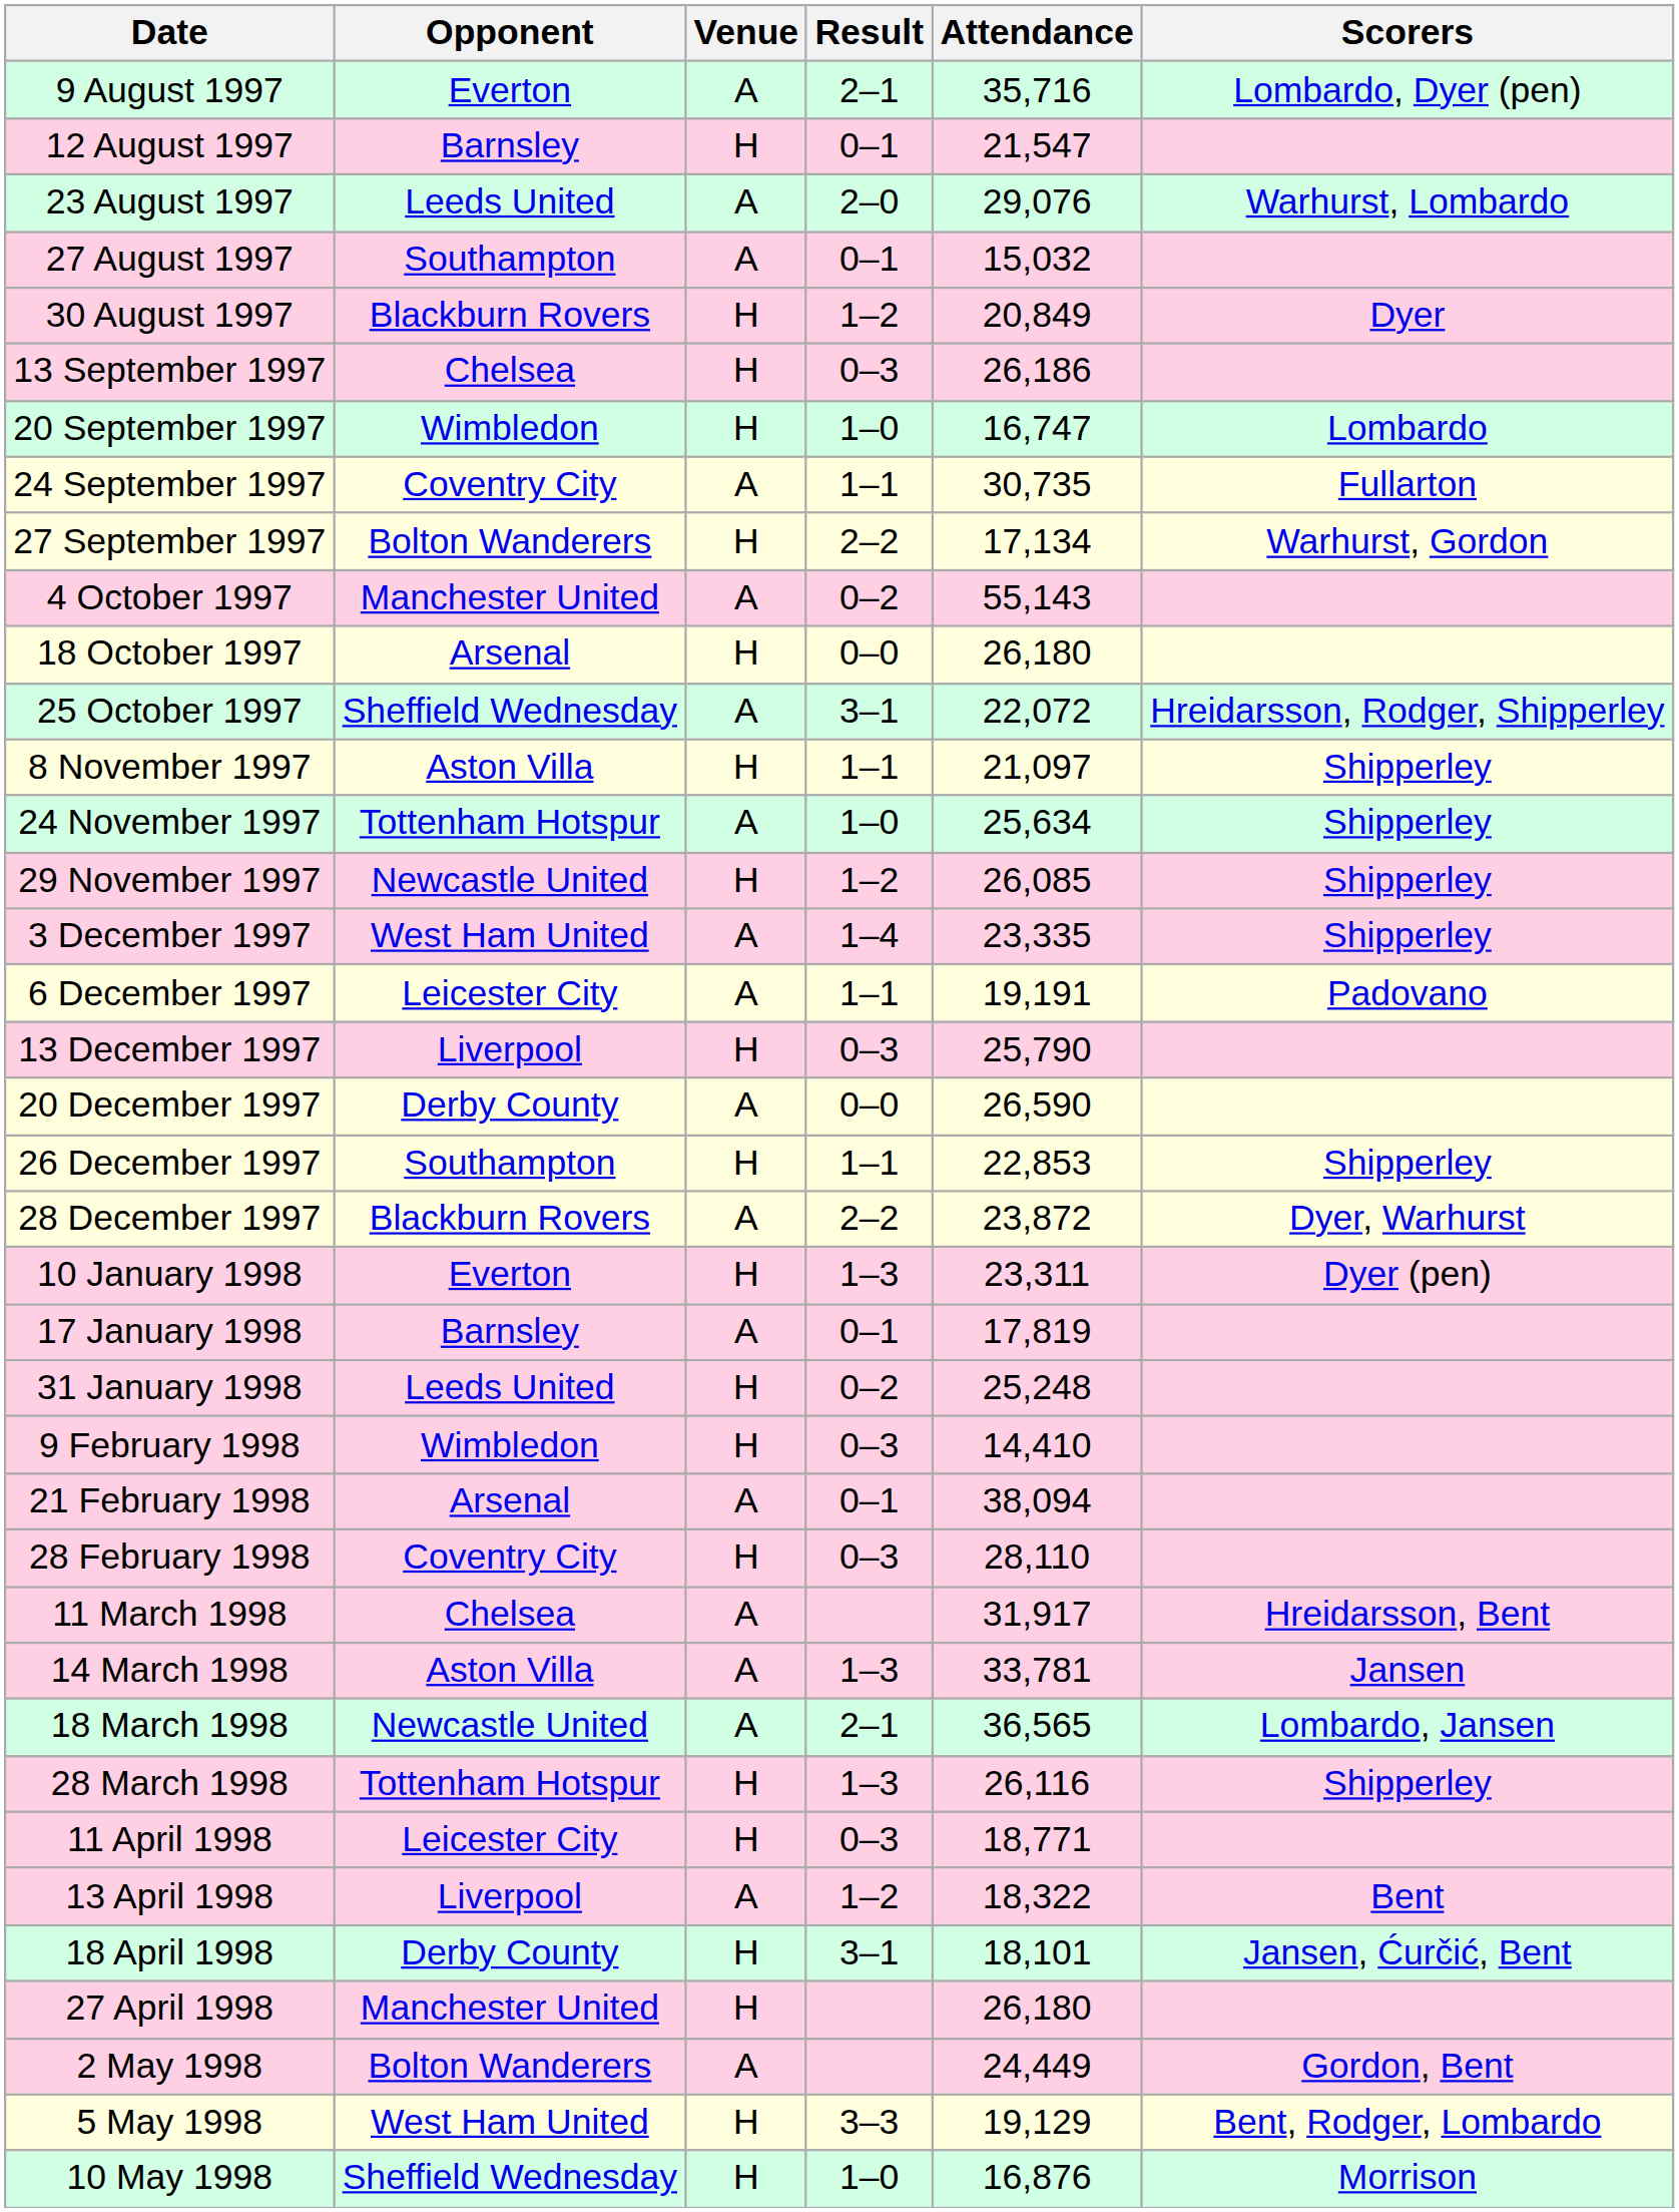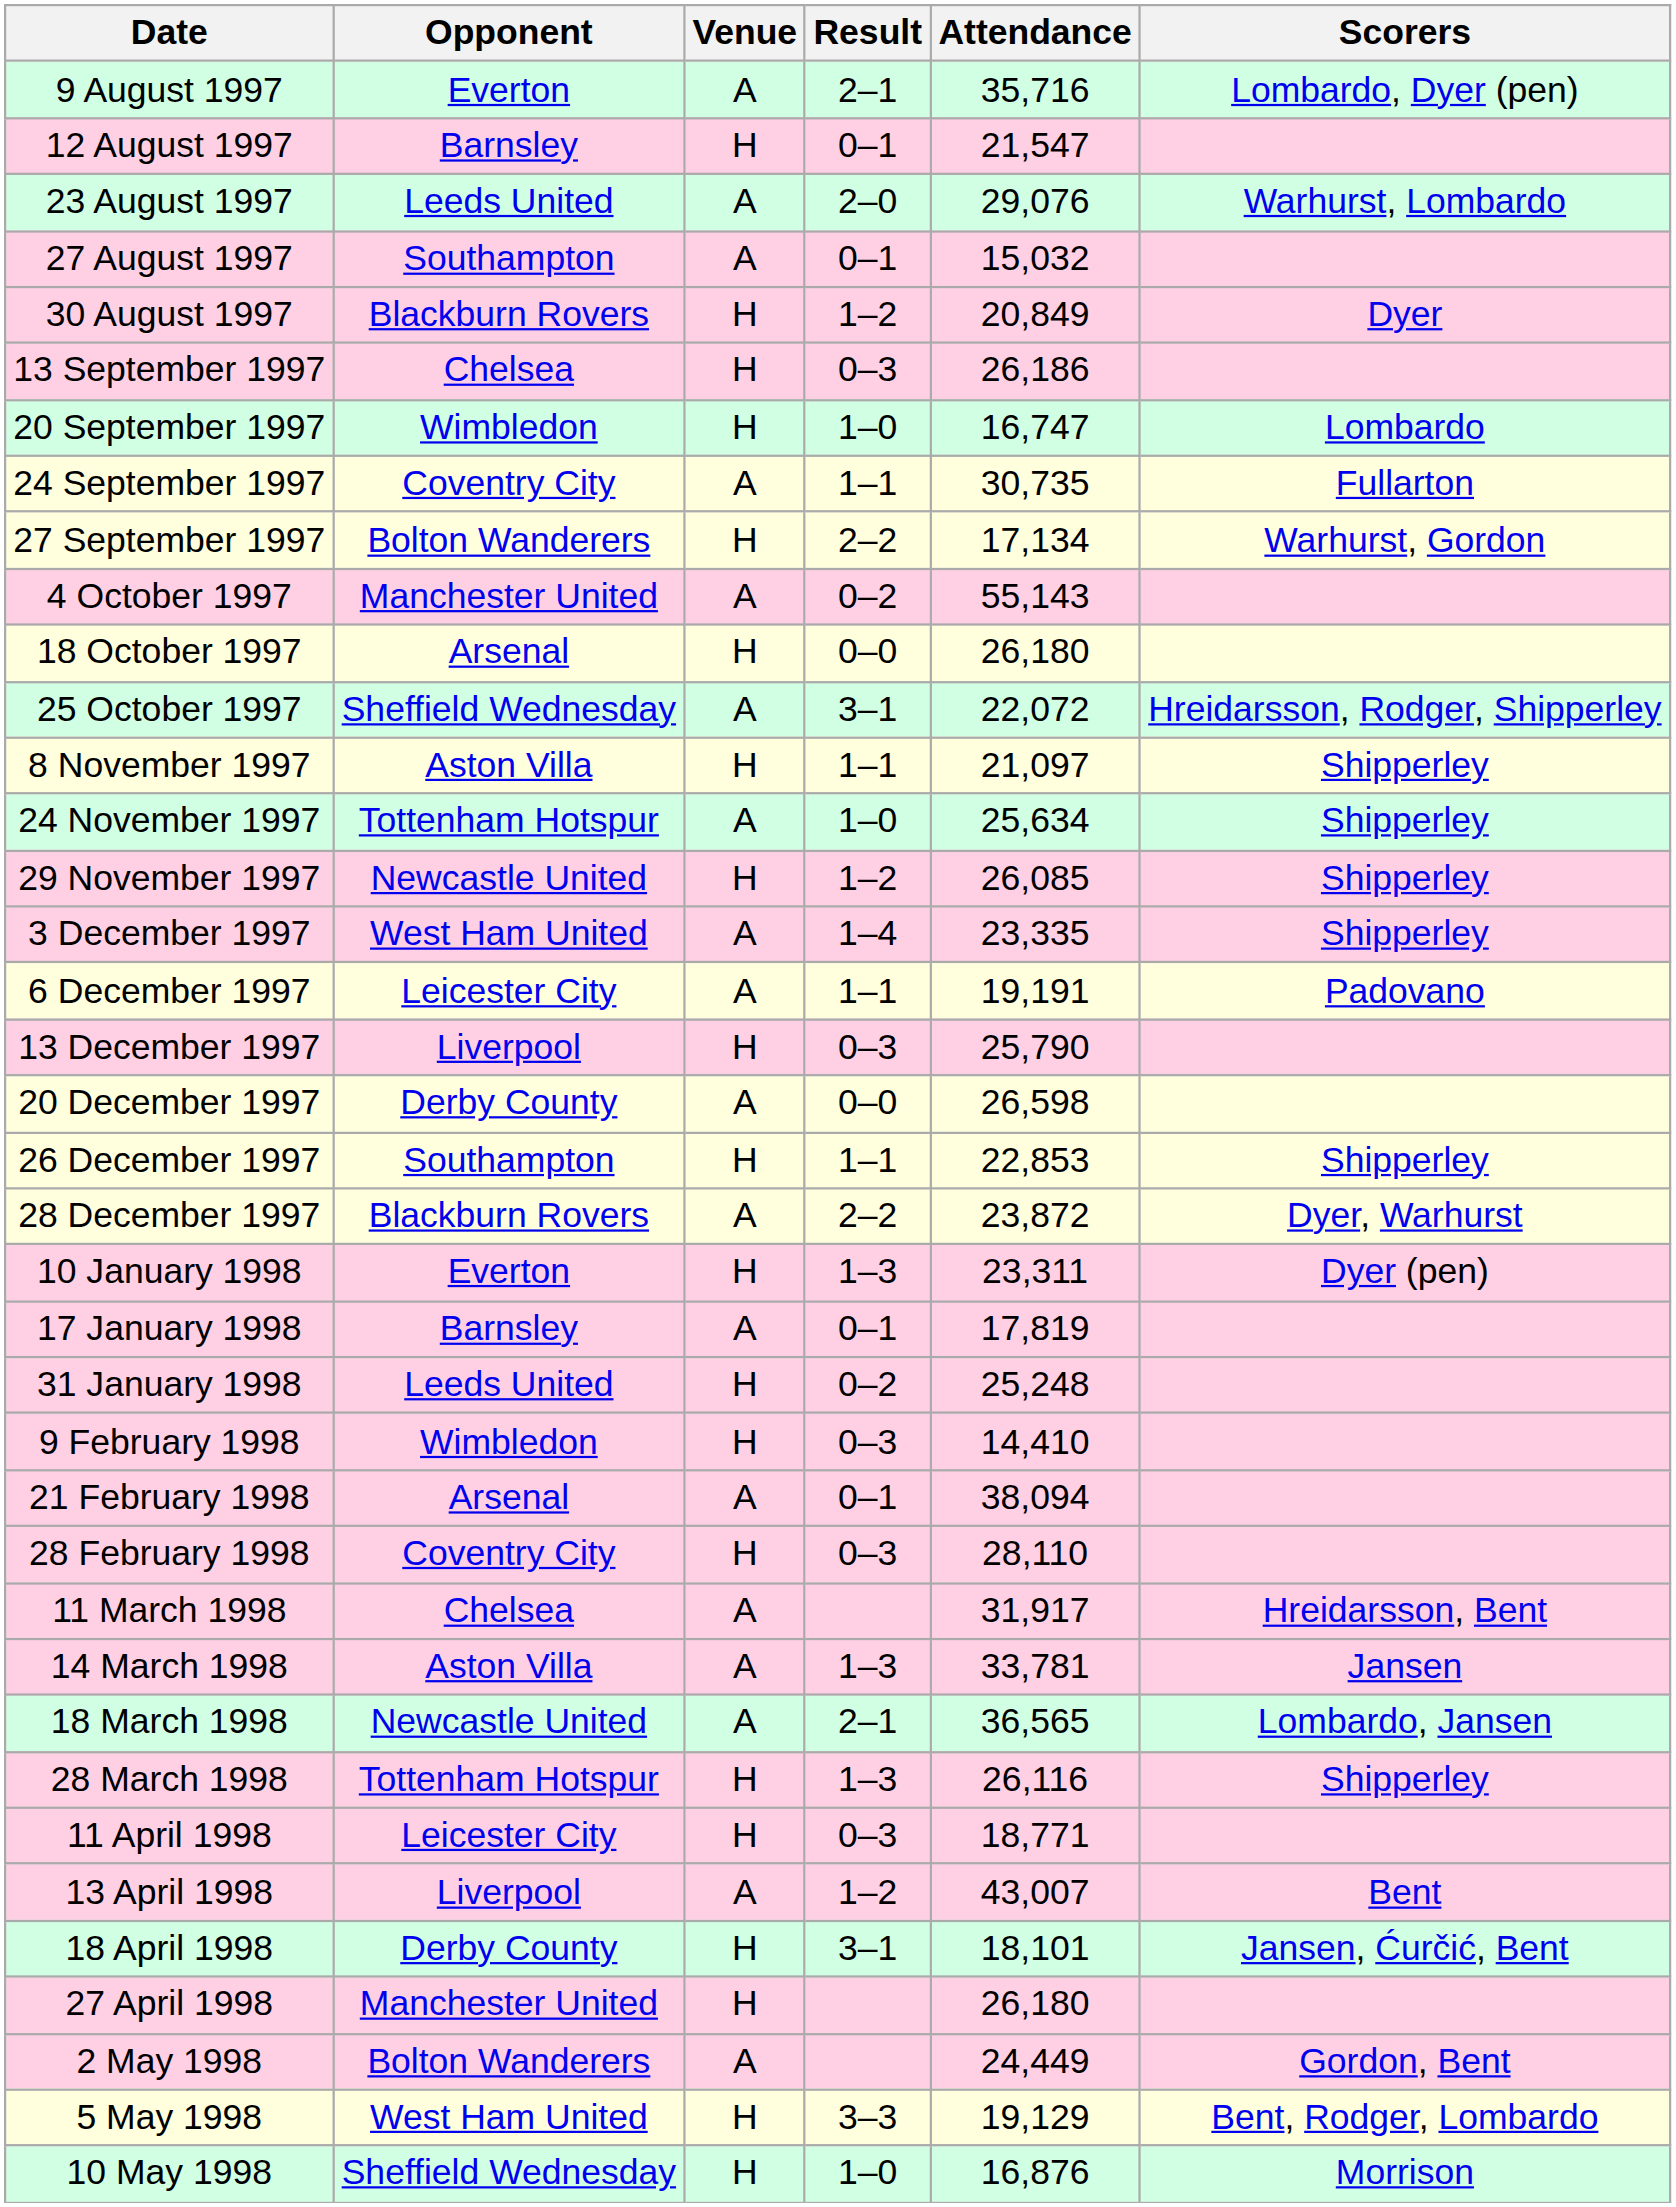20 December 1997 | Attendance: 26,590 -> 26,598
13 April 1998 | Attendance: 18,322 -> 43,007
